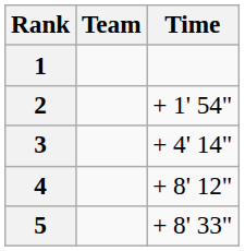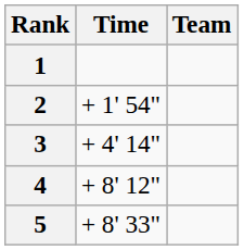columns swapped: Team <-> Time
